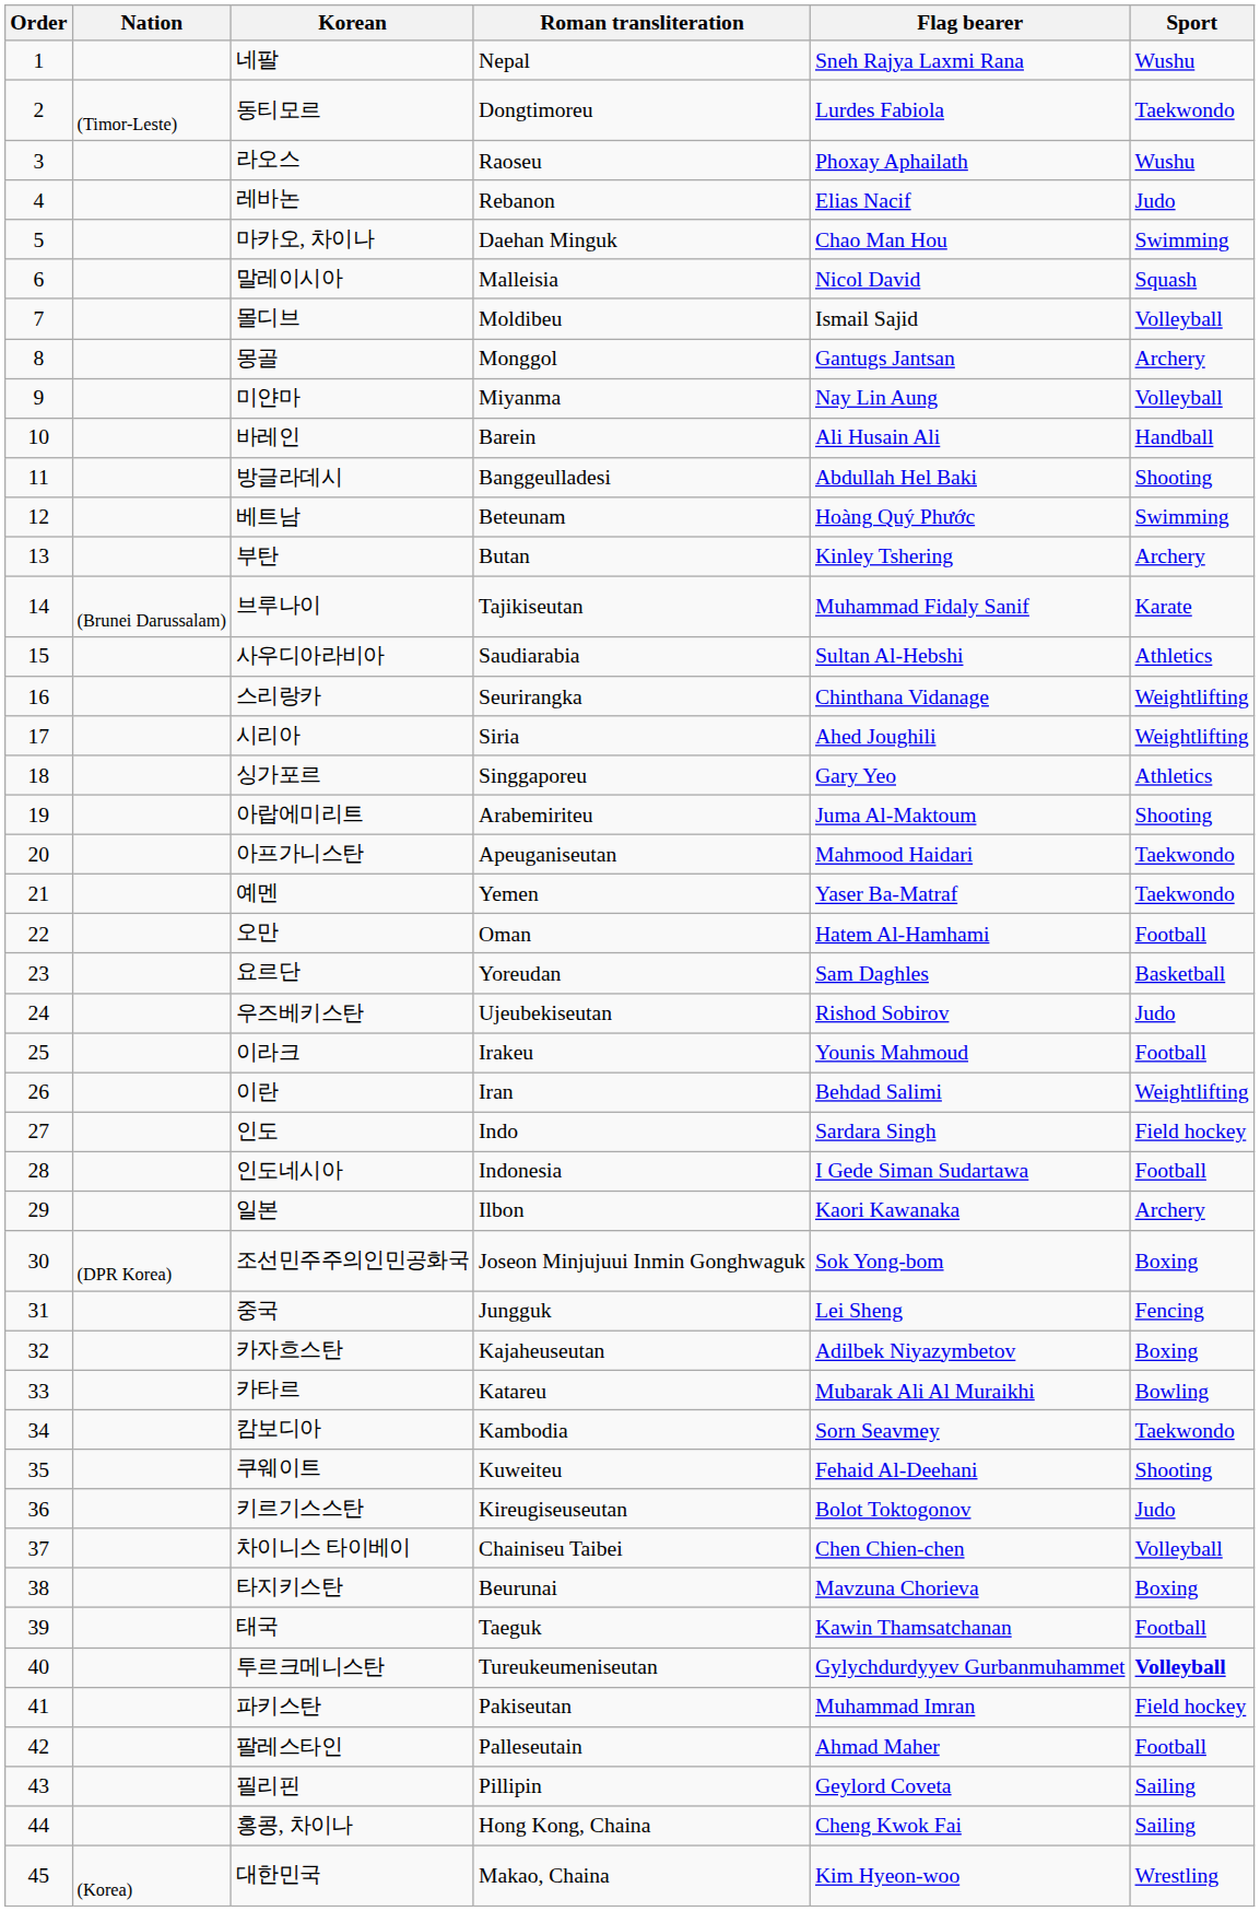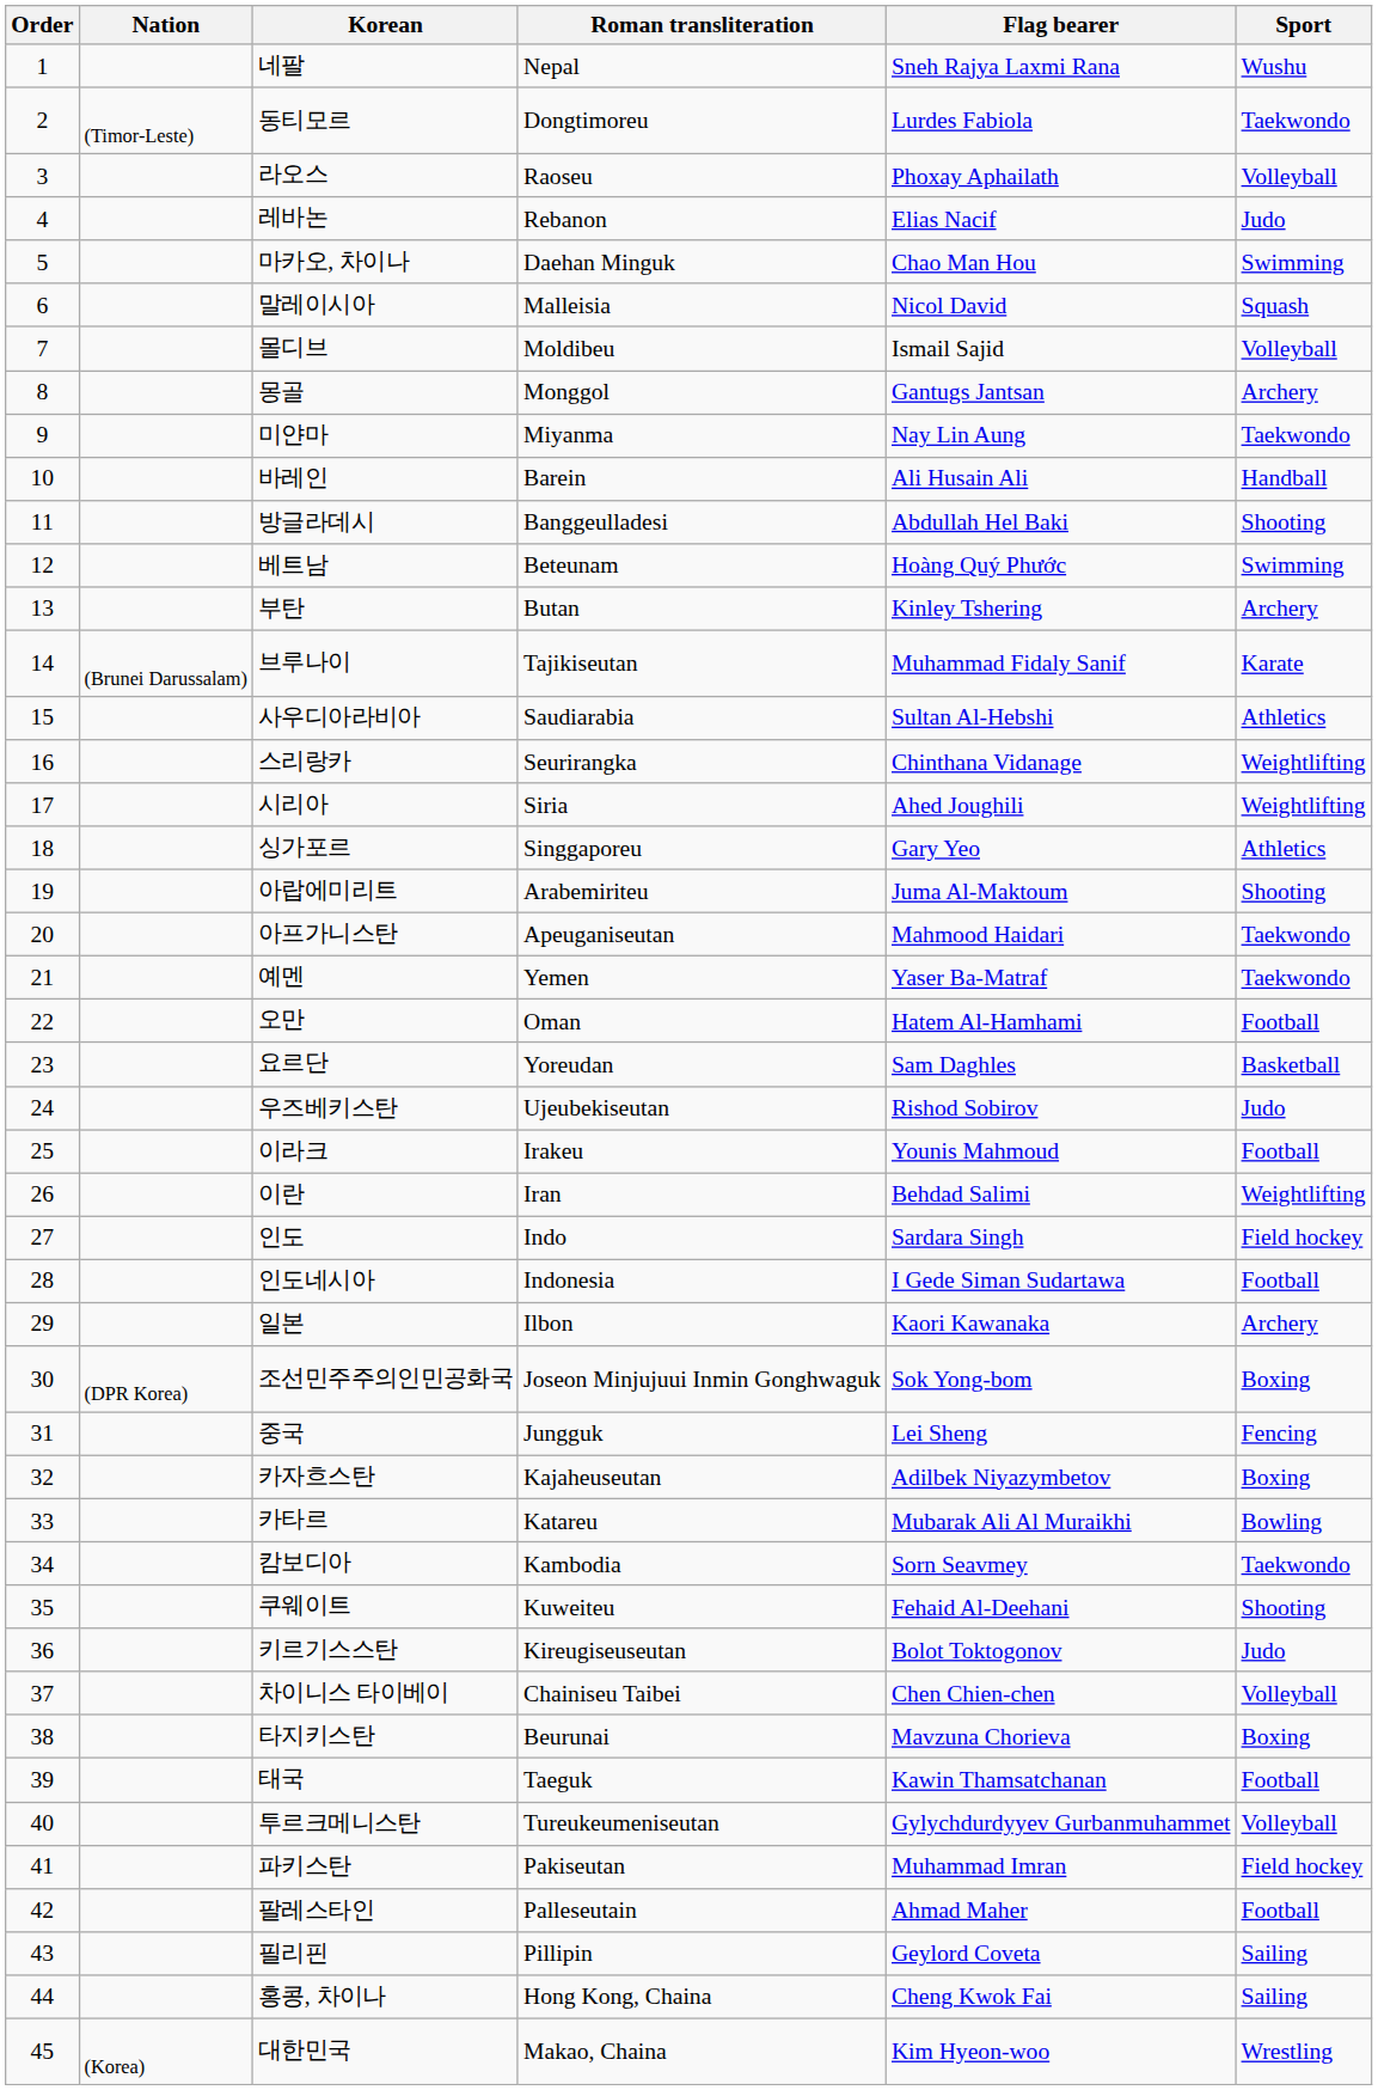라오스 | Sport: Wushu -> Volleyball
미얀마 | Sport: Volleyball -> Taekwondo
투르크메니스탄 | Sport: bold -> normal
